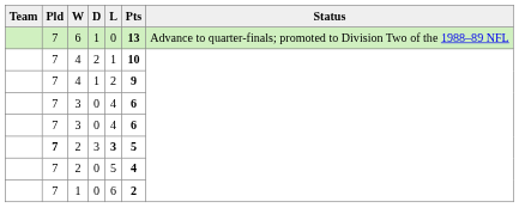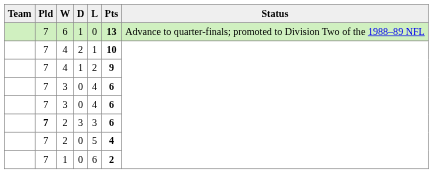2 / 3 | L: bold -> normal
2 / 3 | Pts: 5 -> 6
